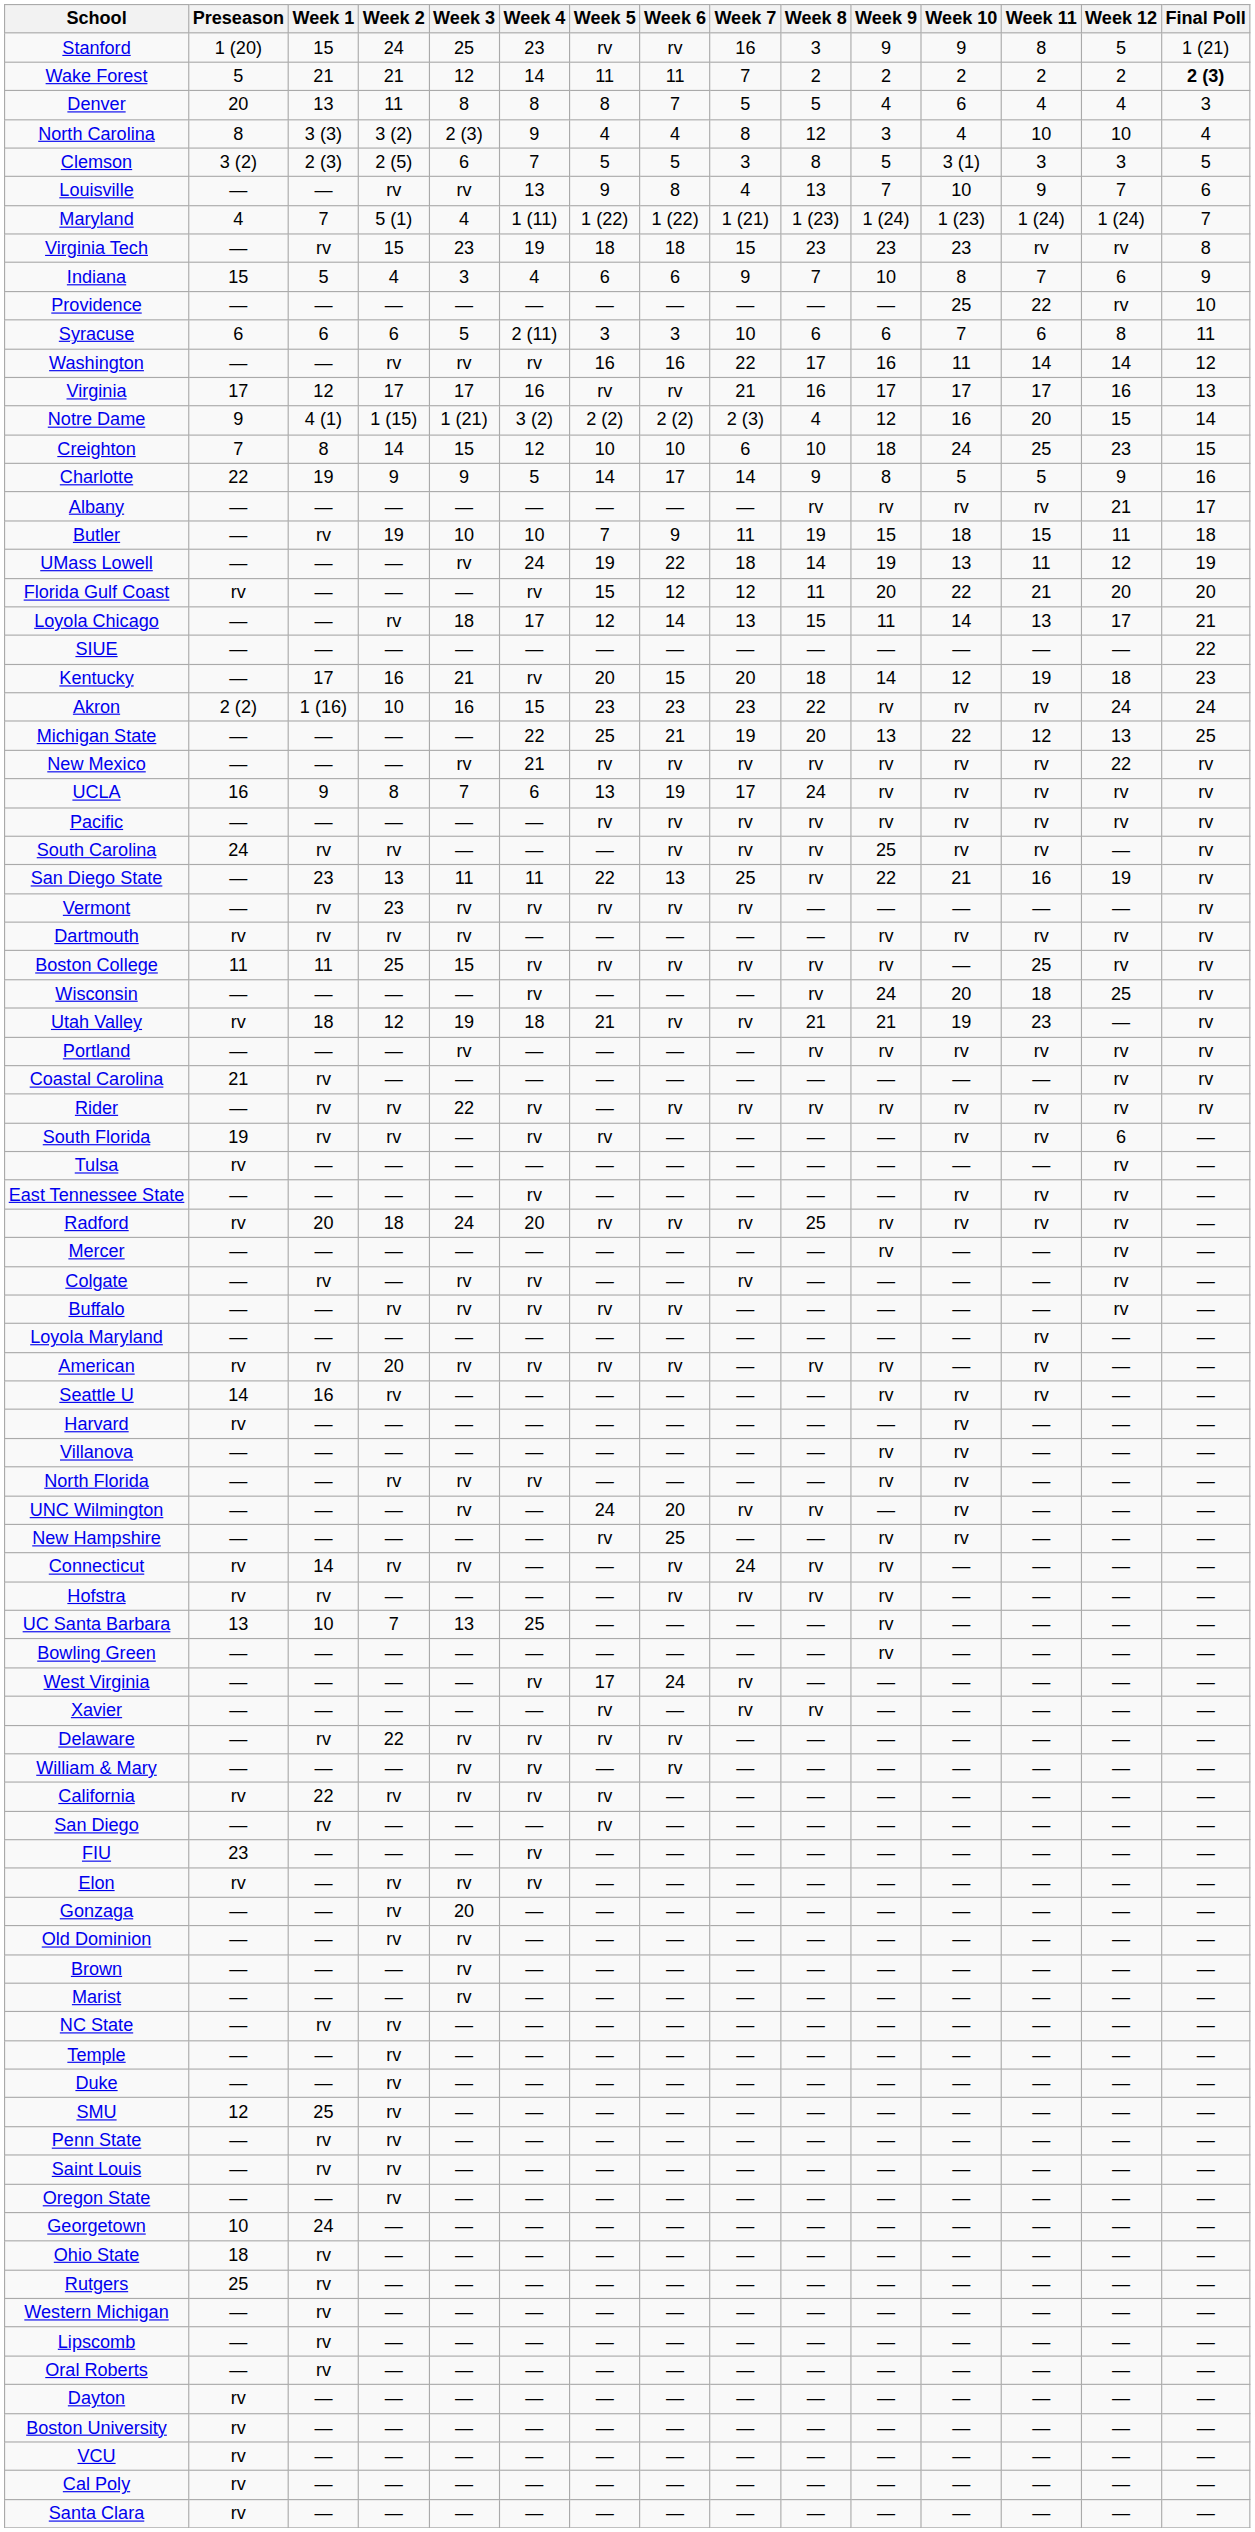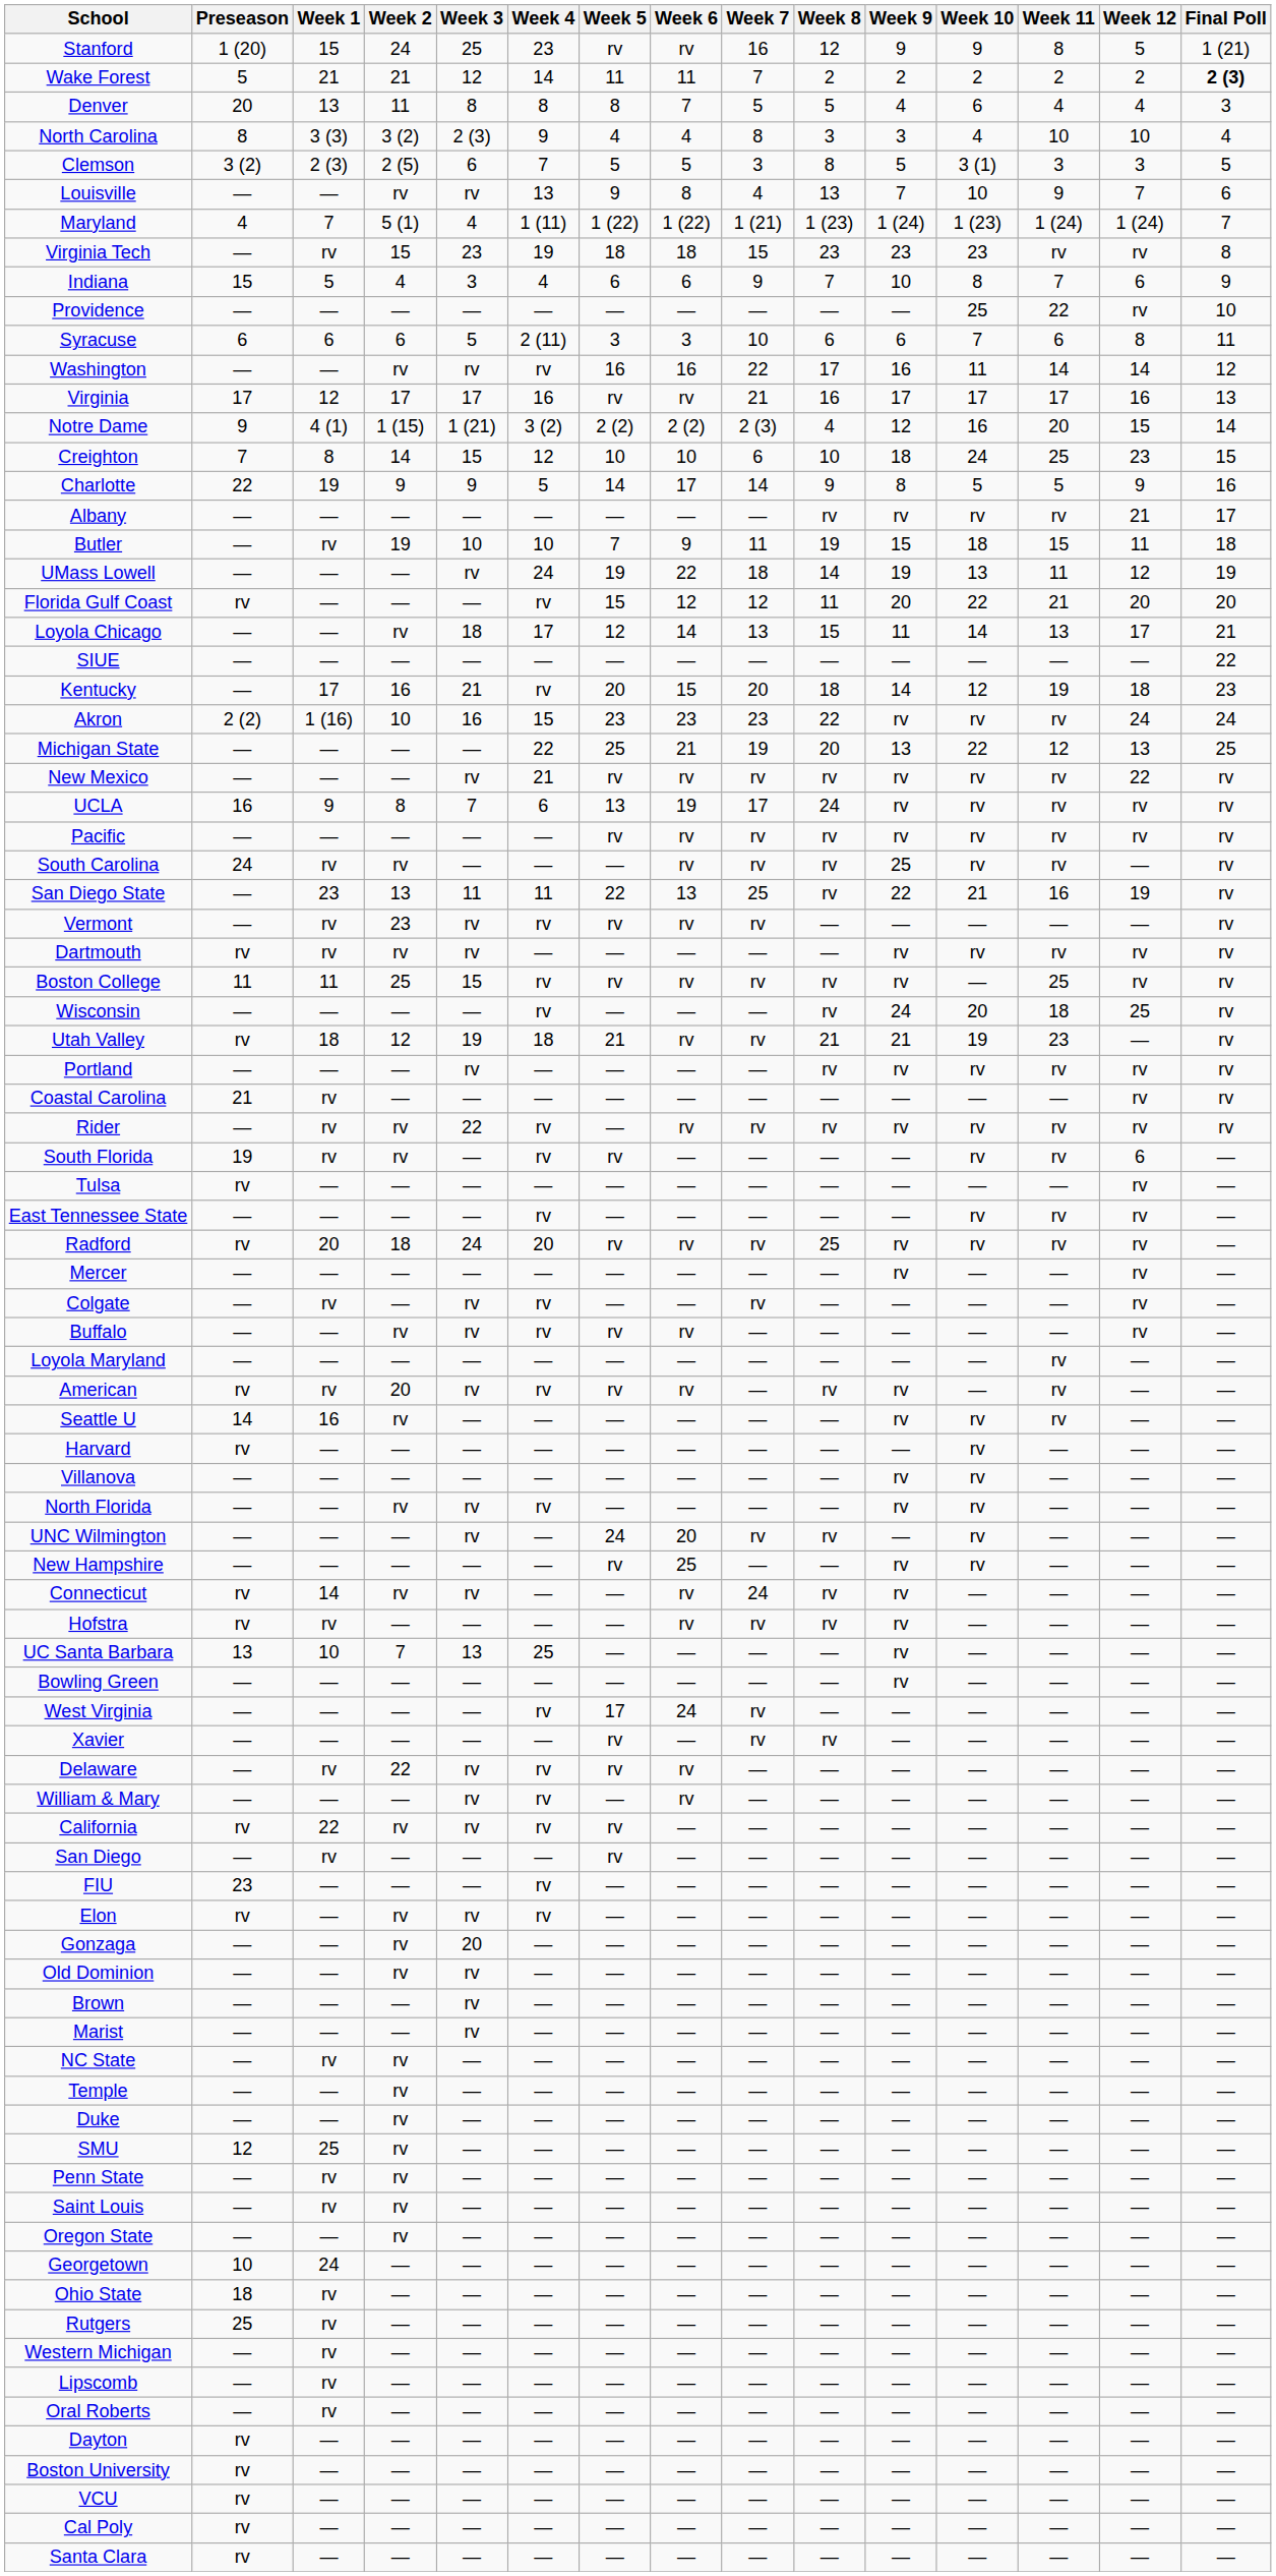Stanford | Week 8: 3 -> 12
North Carolina | Week 8: 12 -> 3
